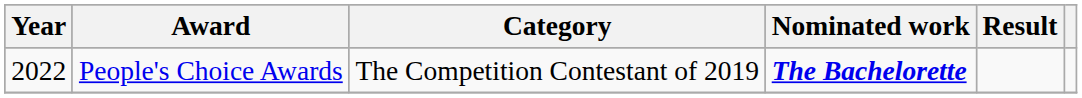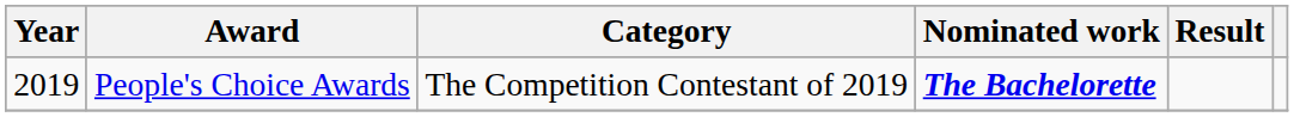People's Choice Awards | Year: 2022 -> 2019
